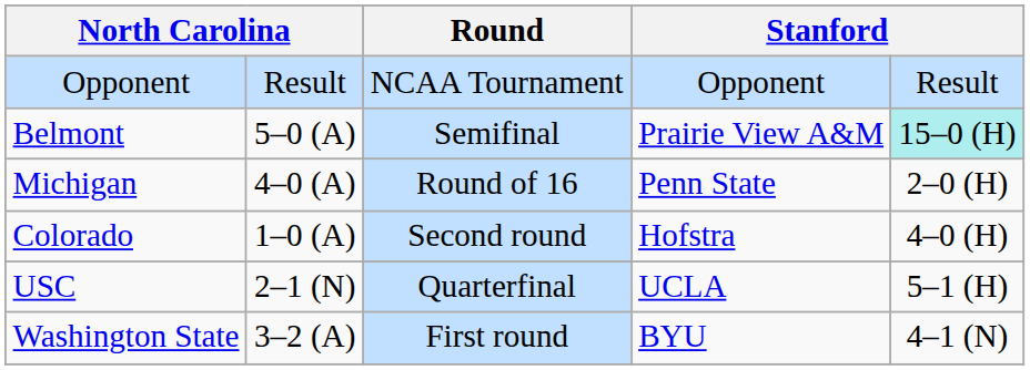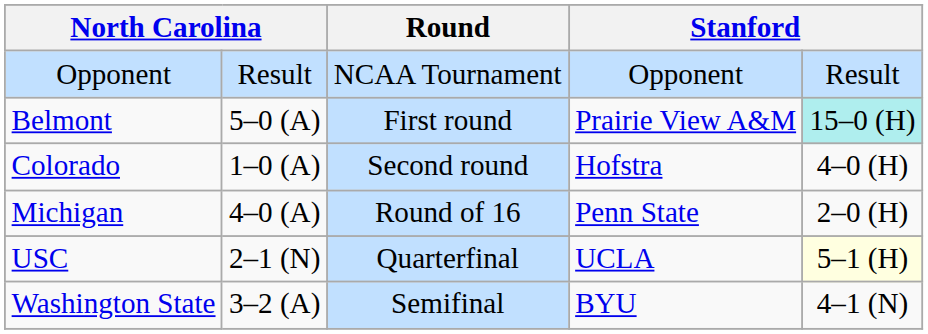Belmont | Round: Semifinal -> First round
rows swapped: Colorado <-> Michigan
USC | column 5: no background -> lightyellow background
Washington State | Round: First round -> Semifinal
